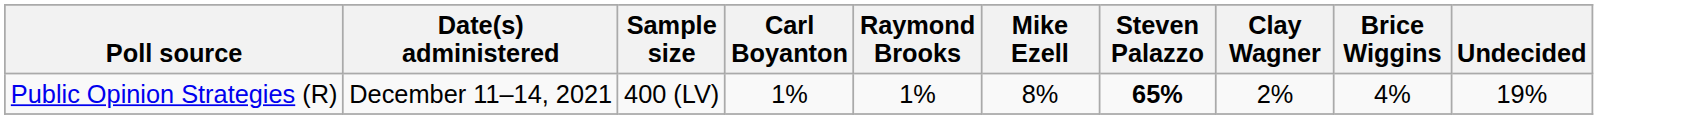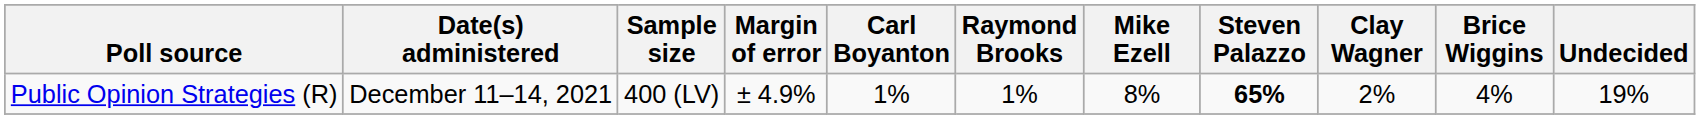+ column: Margin of error | ± 4.9%
